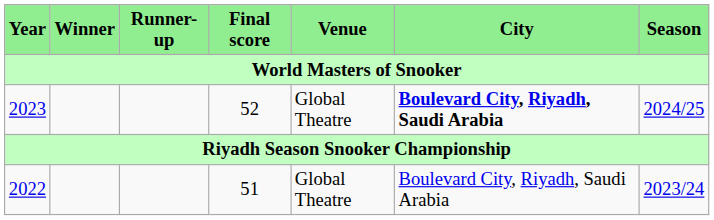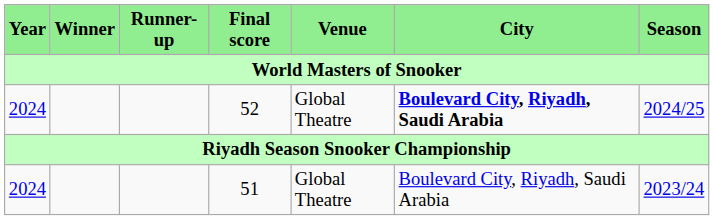52 | Year: 2023 -> 2024
51 | Year: 2022 -> 2024
